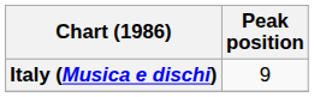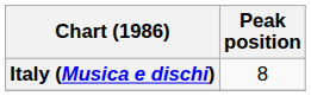Italy (Musica e dischi) | Peak position: 9 -> 8
